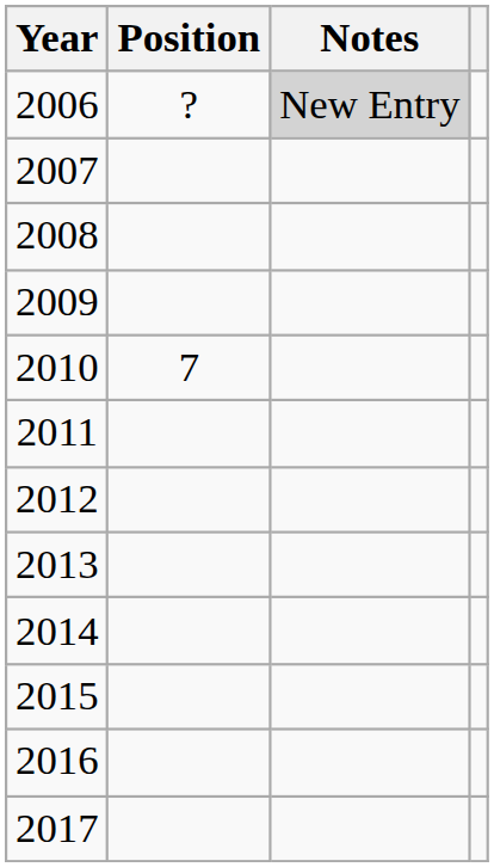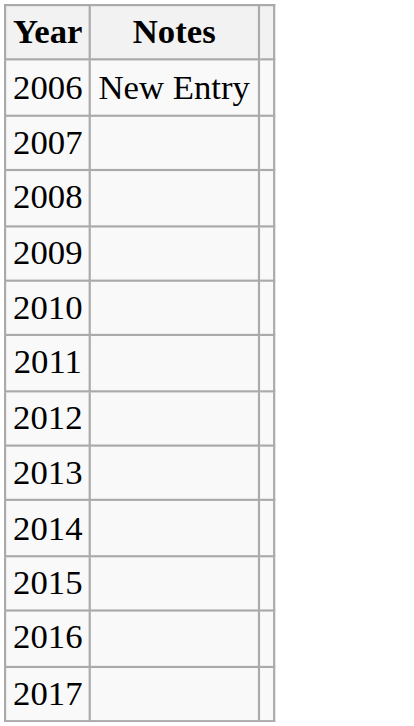- column: Position | ? | 7
2006 | Notes: lightgrey background -> no background
